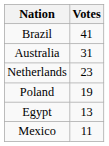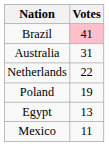Brazil | Votes: no background -> pink background
Netherlands | Votes: 23 -> 22
